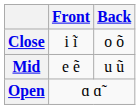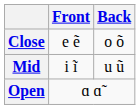Close | Front: i ĩ -> e ẽ
Mid | Front: e ẽ -> i ĩ
